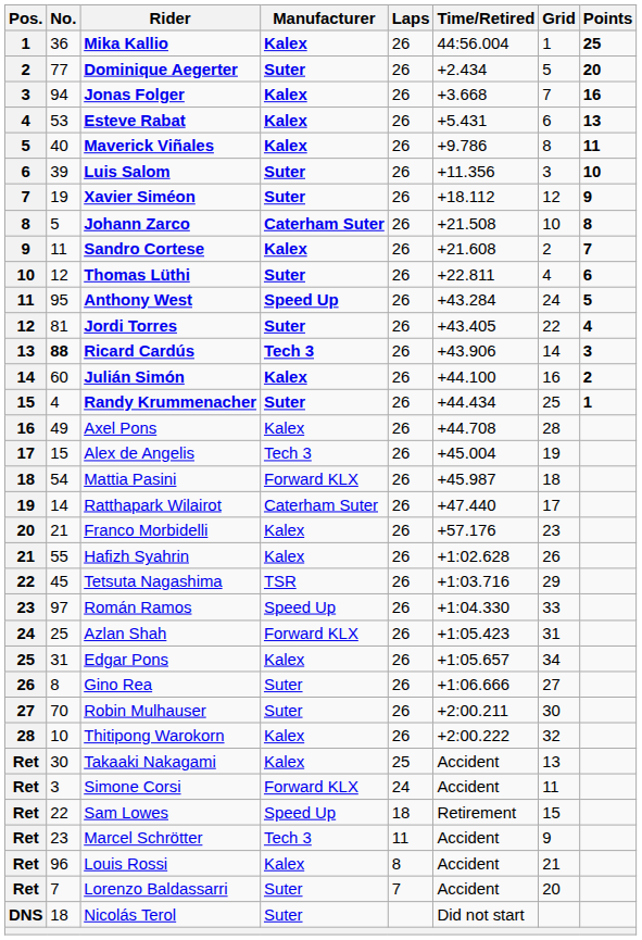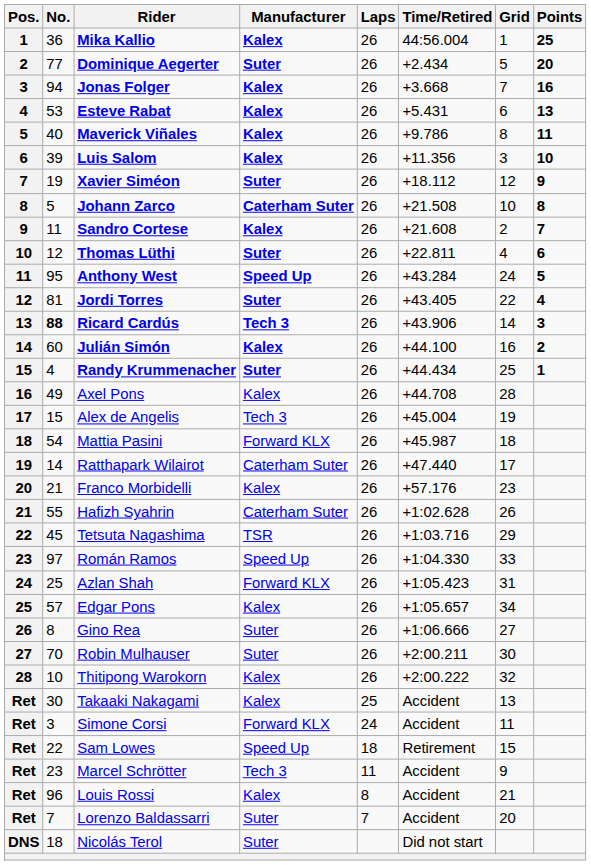Luis Salom | Manufacturer: Suter -> Kalex
Hafizh Syahrin | Manufacturer: Kalex -> Caterham Suter
Edgar Pons | No.: 31 -> 57
